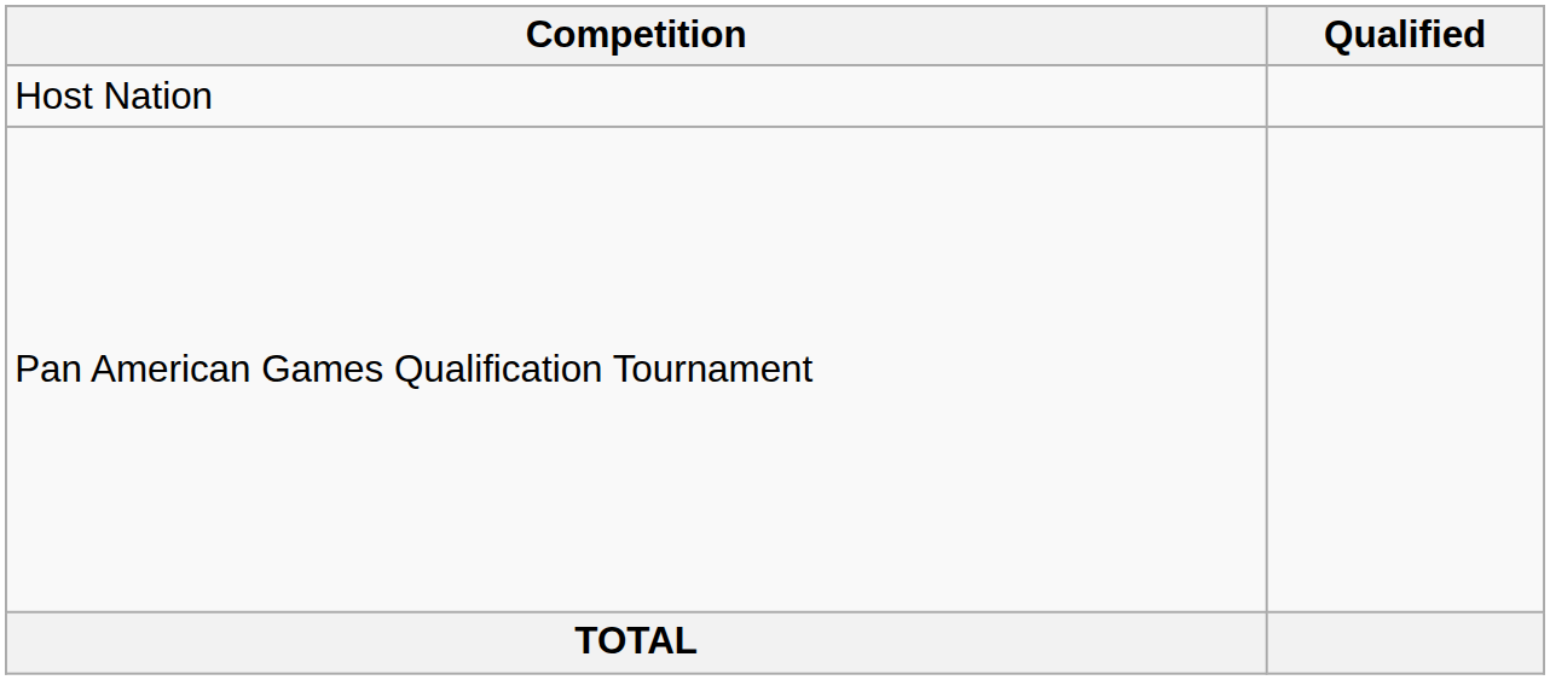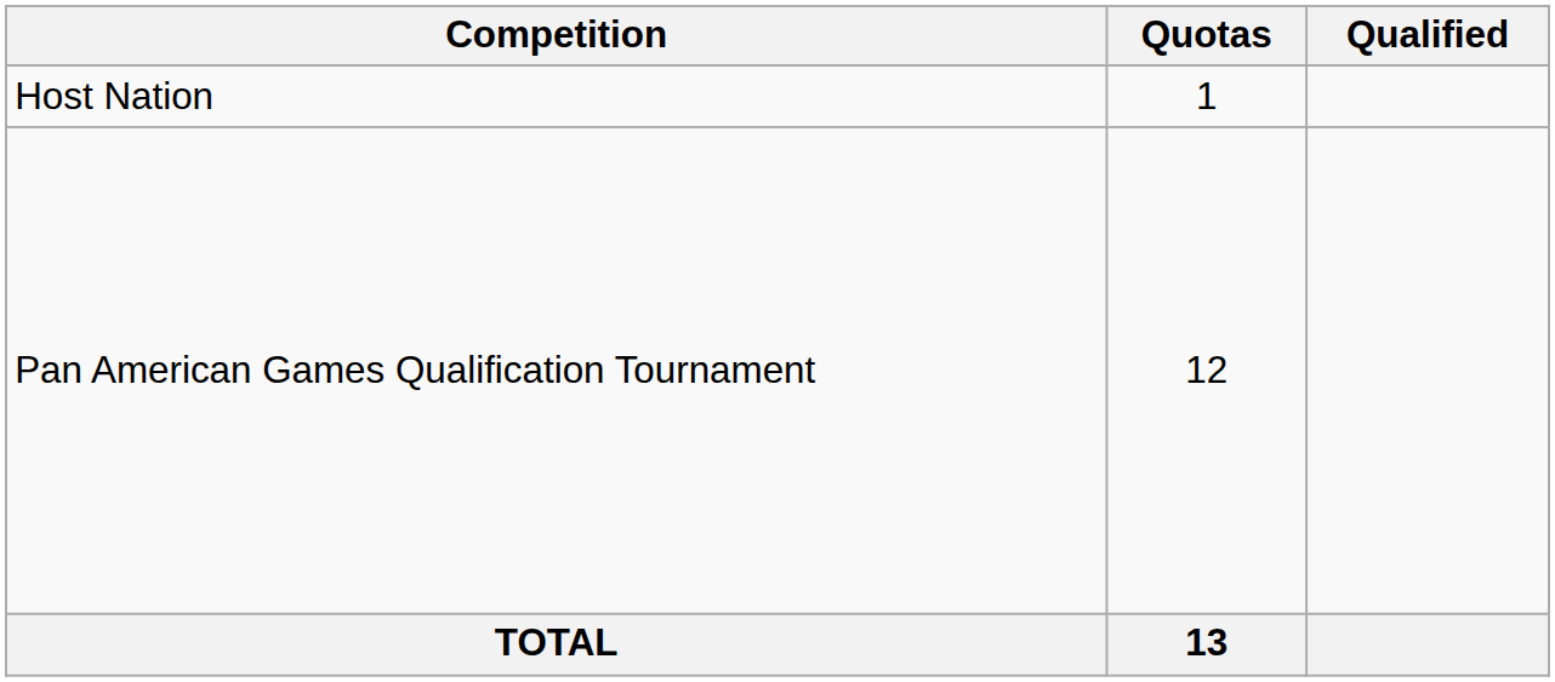+ column: Quotas | 1 | 12 | 13
